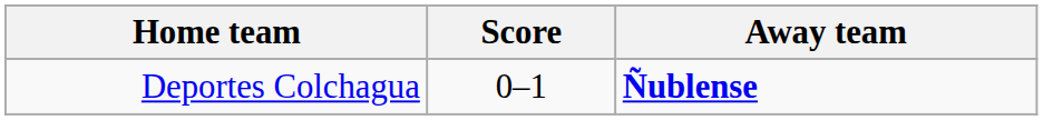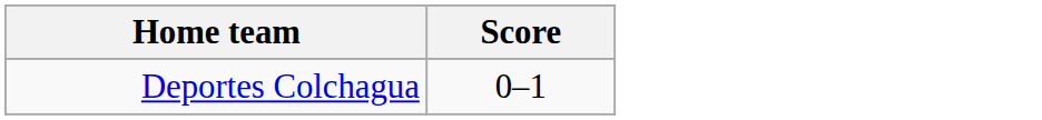- column: Away team | Ñublense
